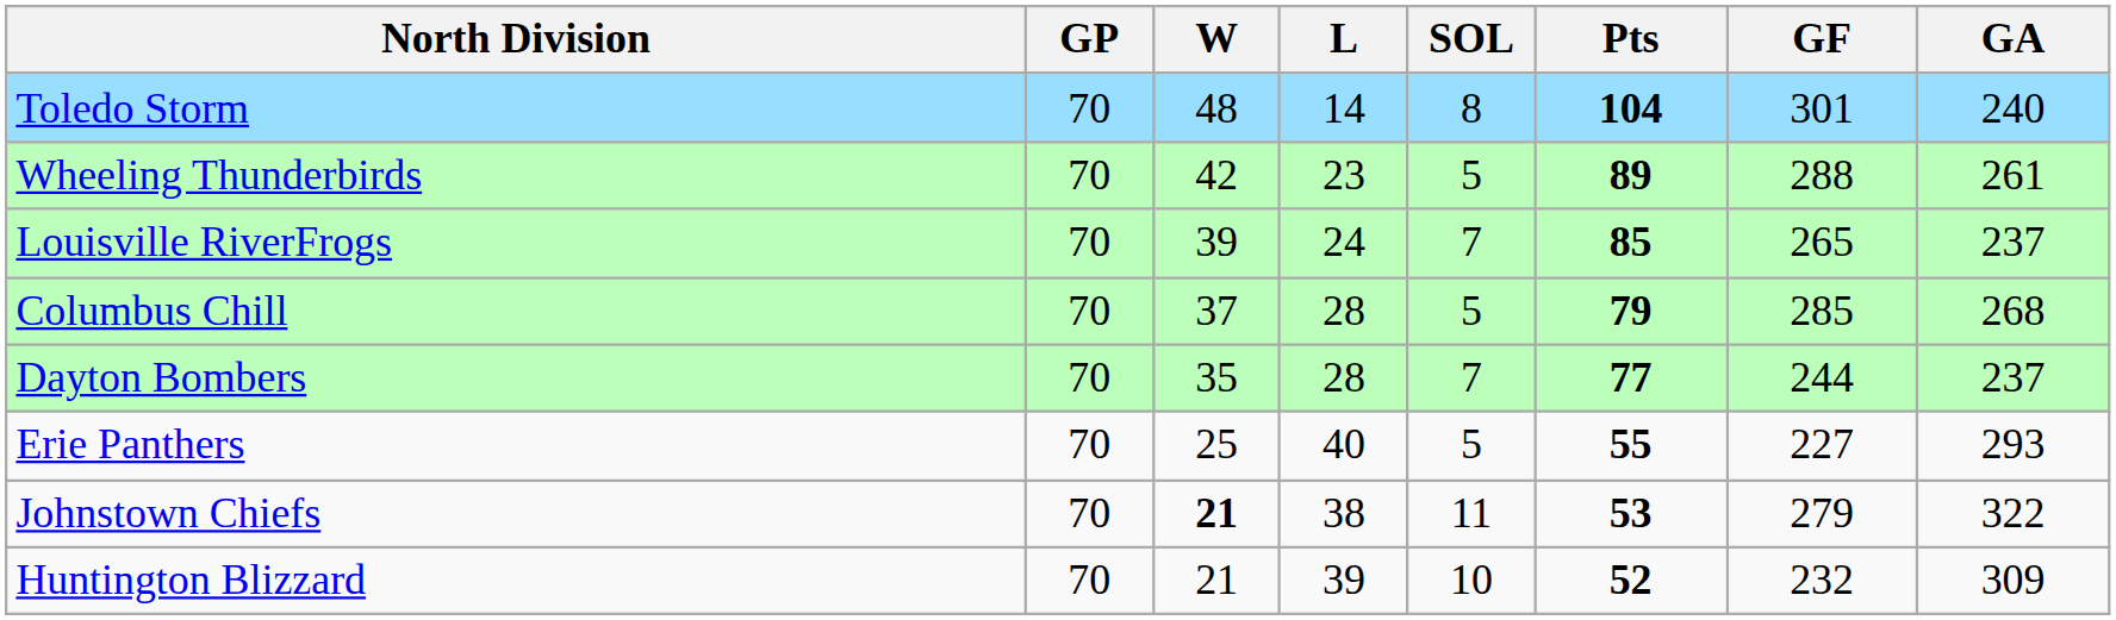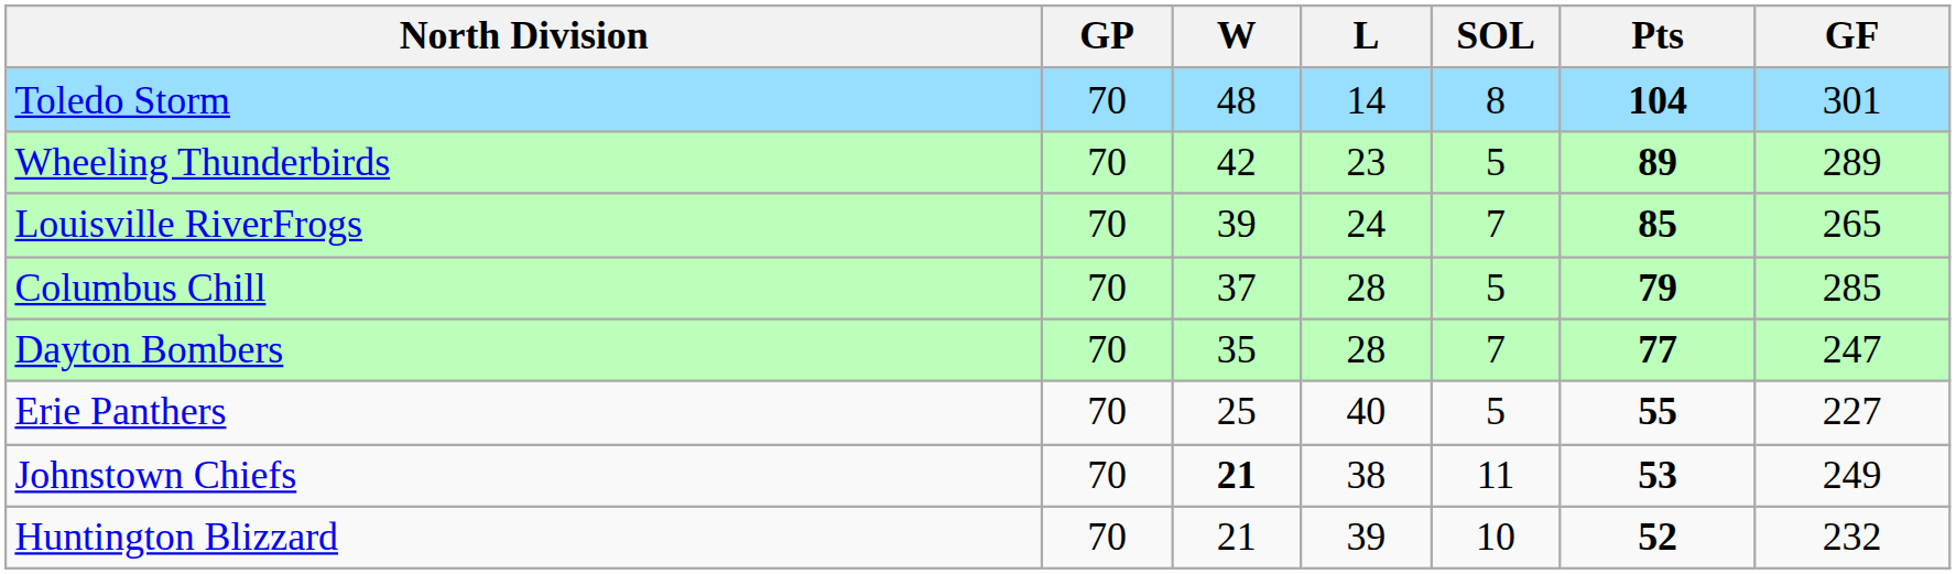- column: GA | 240 | 261 | 237 | 268 | 237 | 293 | 322 | 309
Wheeling Thunderbirds | GF: 288 -> 289
Dayton Bombers | GF: 244 -> 247
Johnstown Chiefs | GF: 279 -> 249
